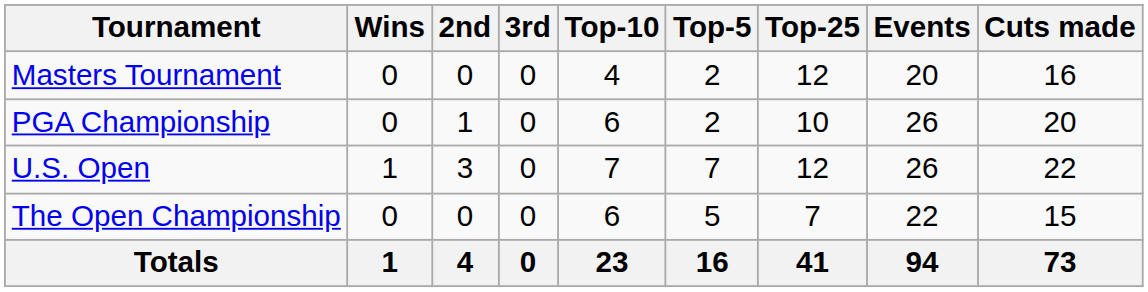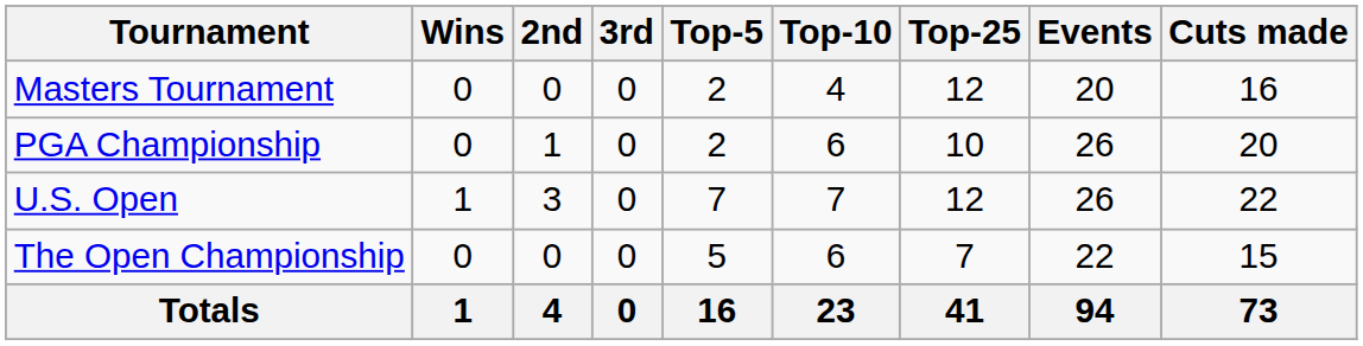columns swapped: Top-5 <-> Top-10
